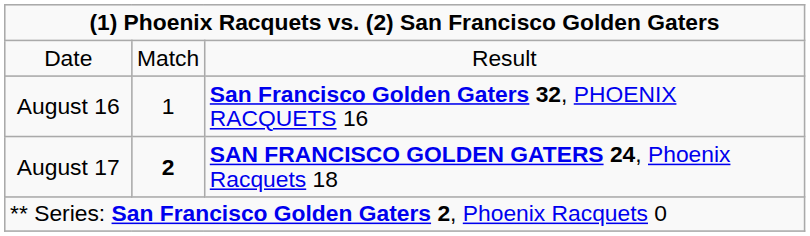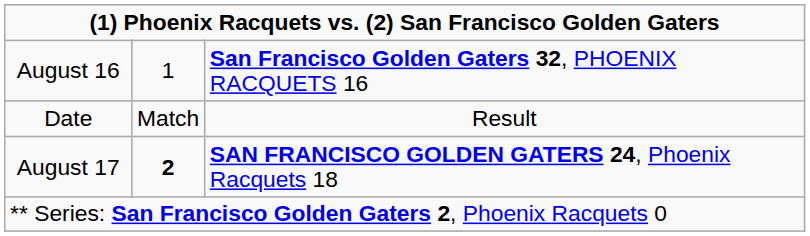rows swapped: Date <-> August 16
